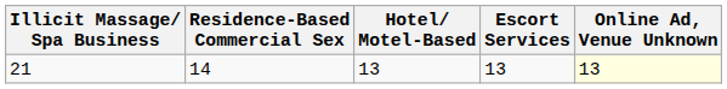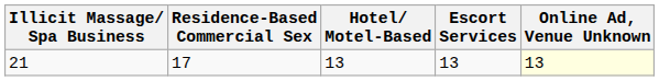21 | Residence-Based Commercial Sex: 14 -> 17
